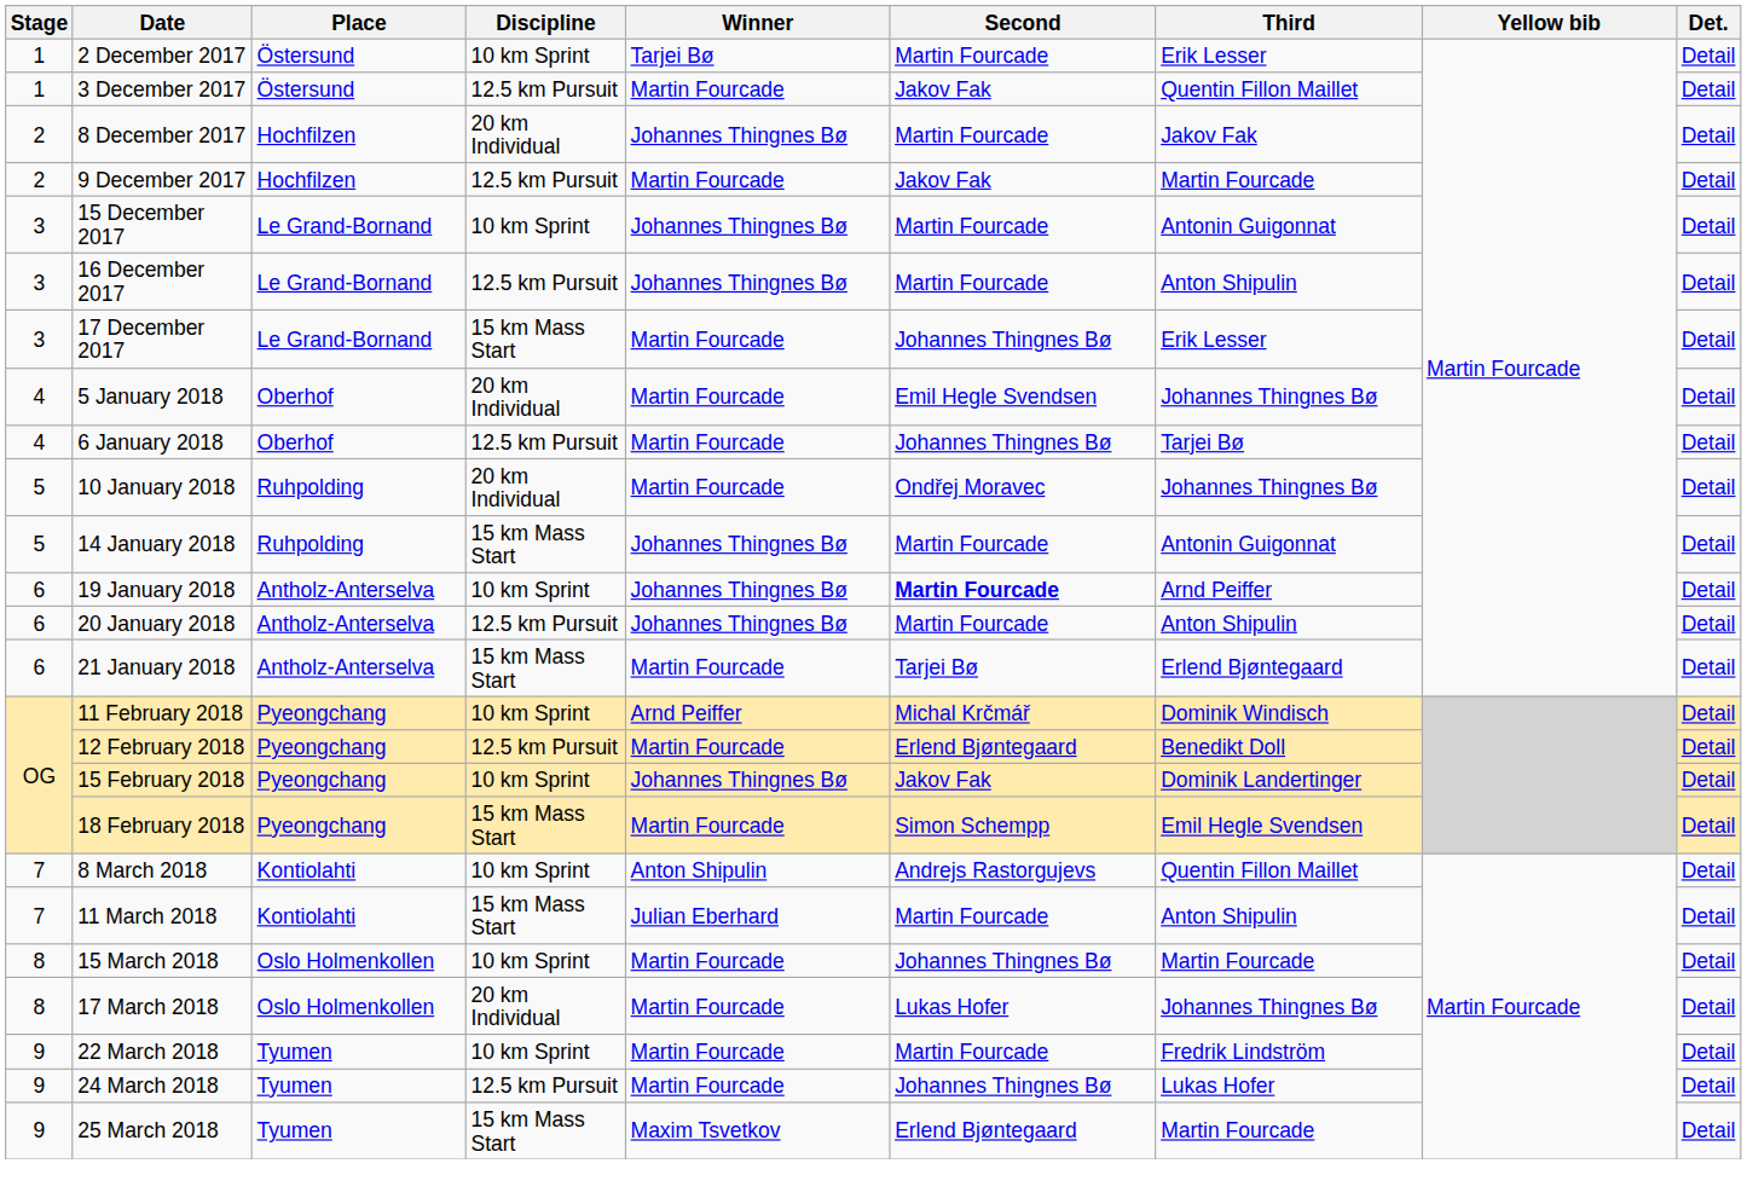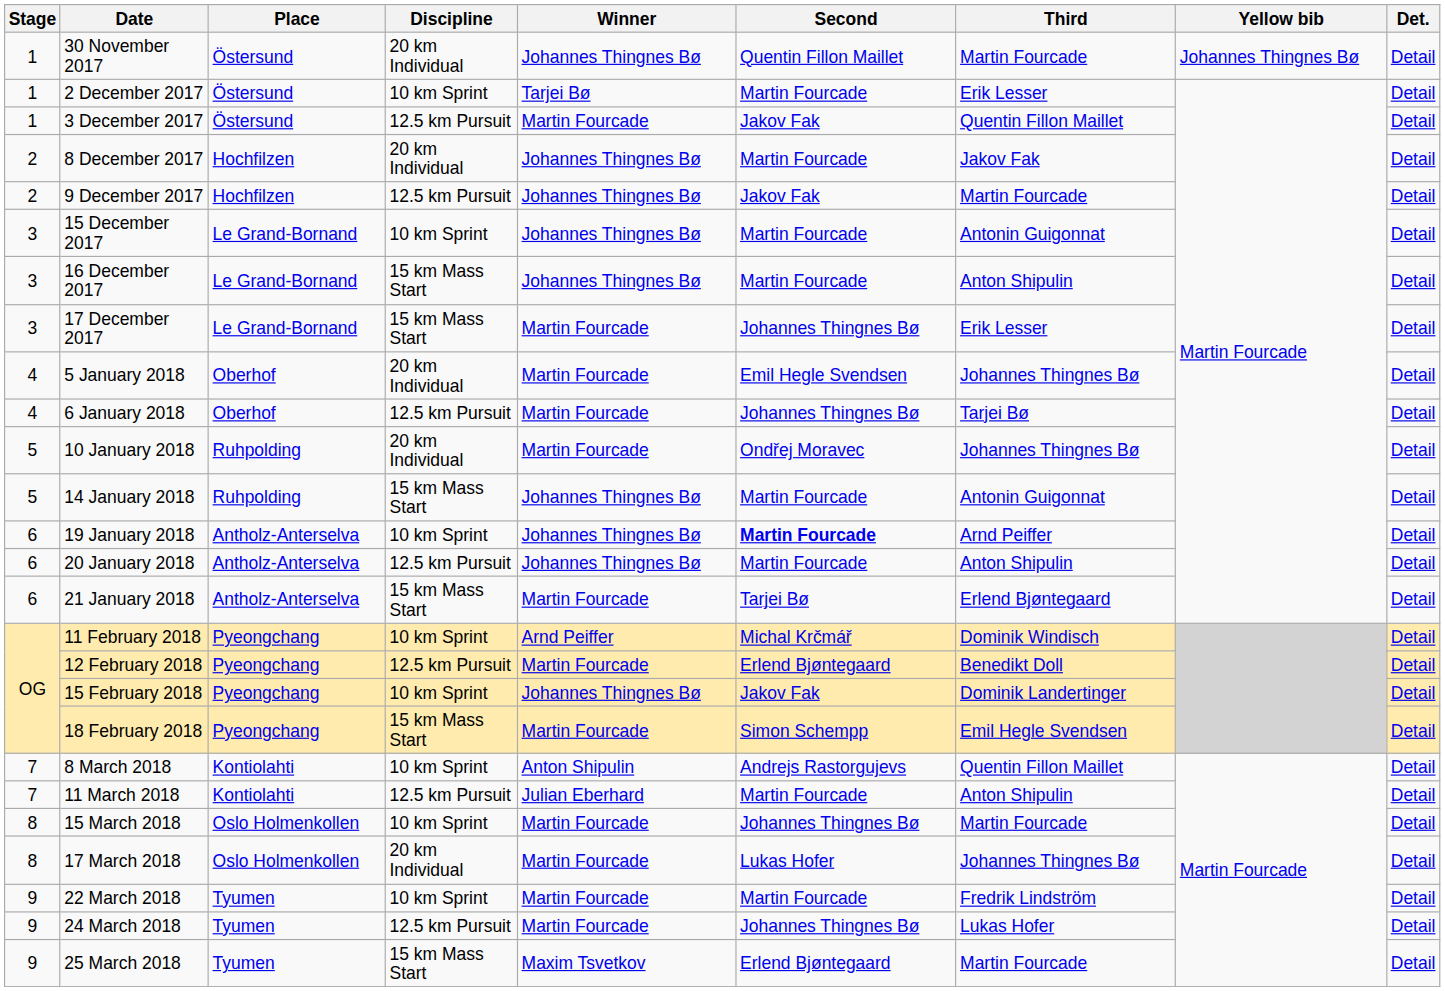+ row: 1 | 30 November 2017 | Östersund | 20 km Individual | Johannes Thingnes Bø | Quentin Fillon Maillet | Martin Fourcade | Johannes Thingnes Bø | Detail
9 December 2017 | Winner: Martin Fourcade -> Johannes Thingnes Bø
16 December 2017 | Discipline: 12.5 km Pursuit -> 15 km Mass Start
11 March 2018 | Discipline: 15 km Mass Start -> 12.5 km Pursuit
